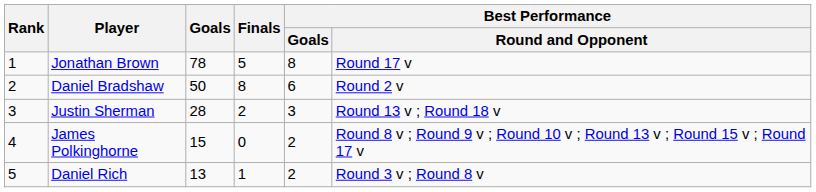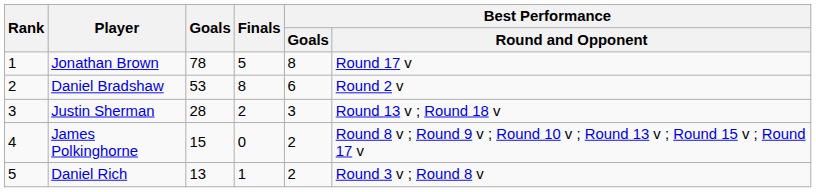Daniel Bradshaw | Goals: 50 -> 53
